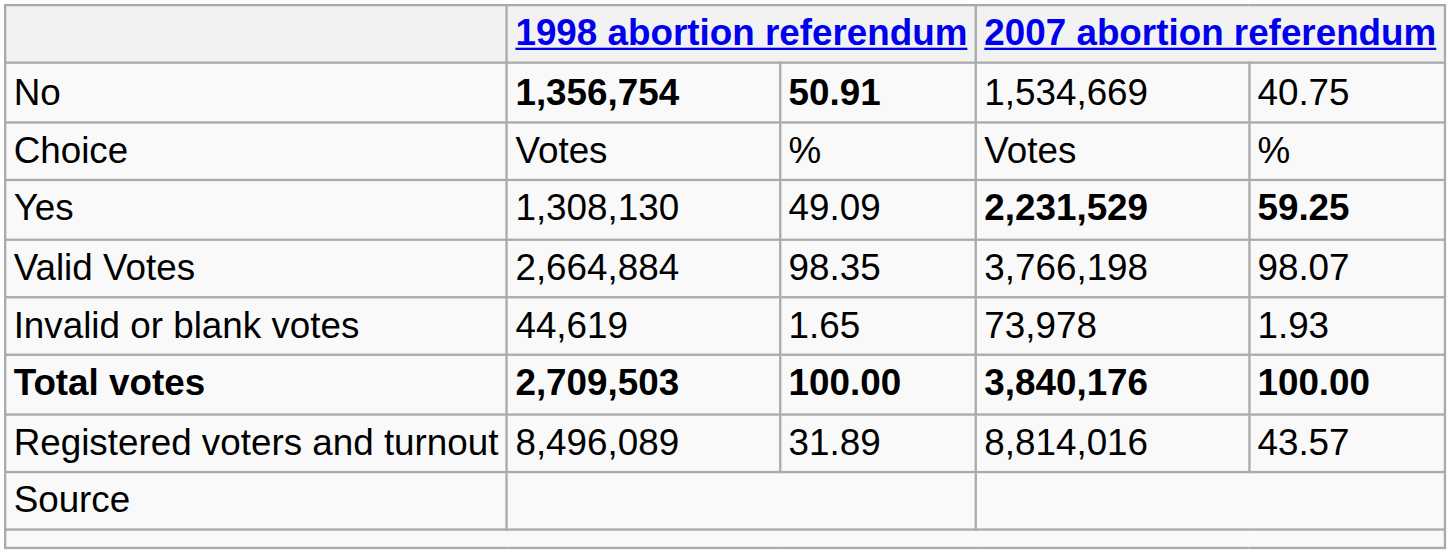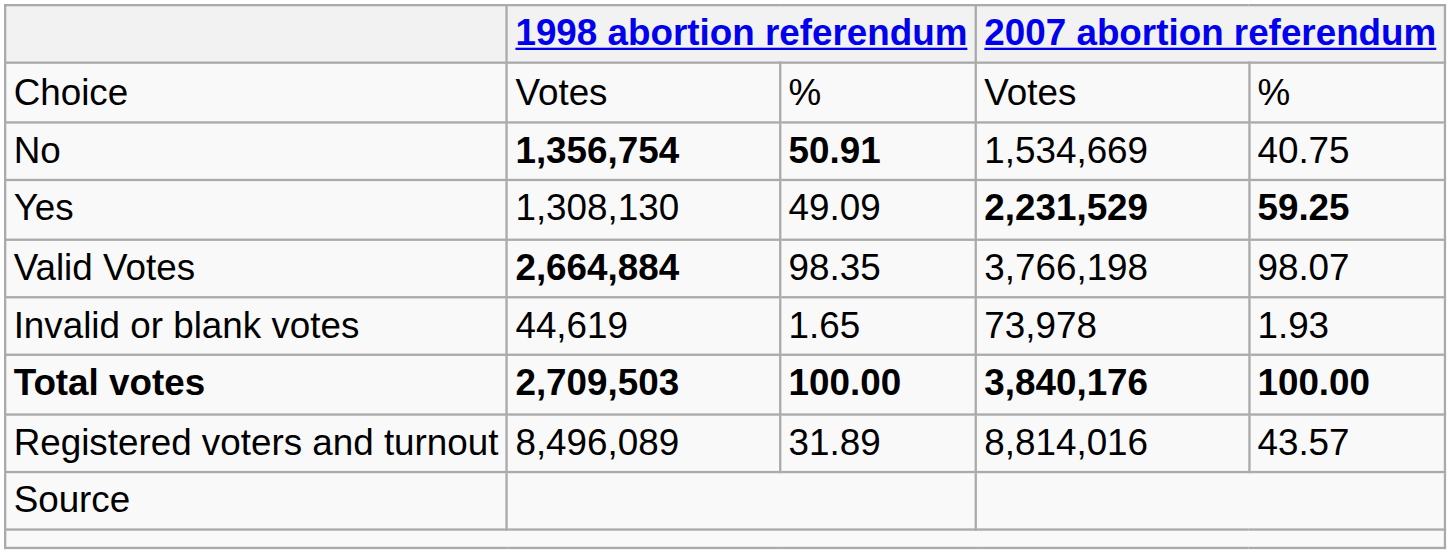rows swapped: Choice <-> No
Valid Votes | column 2: normal -> bold
